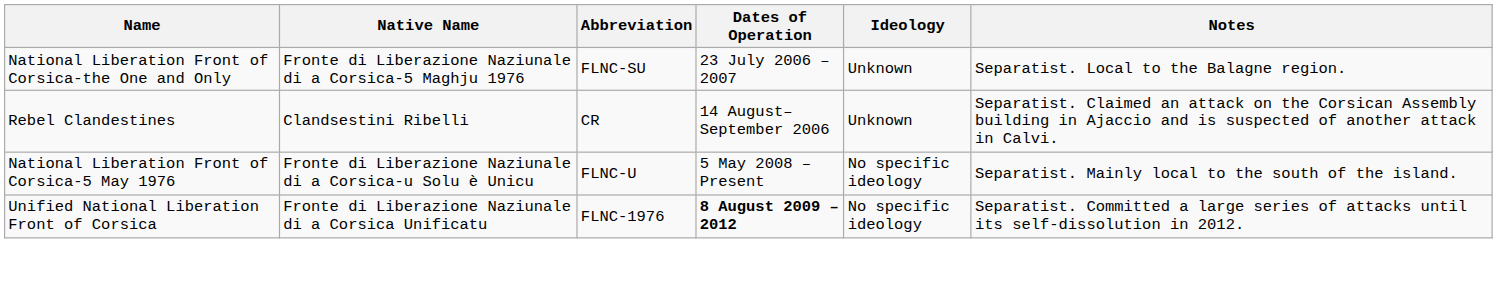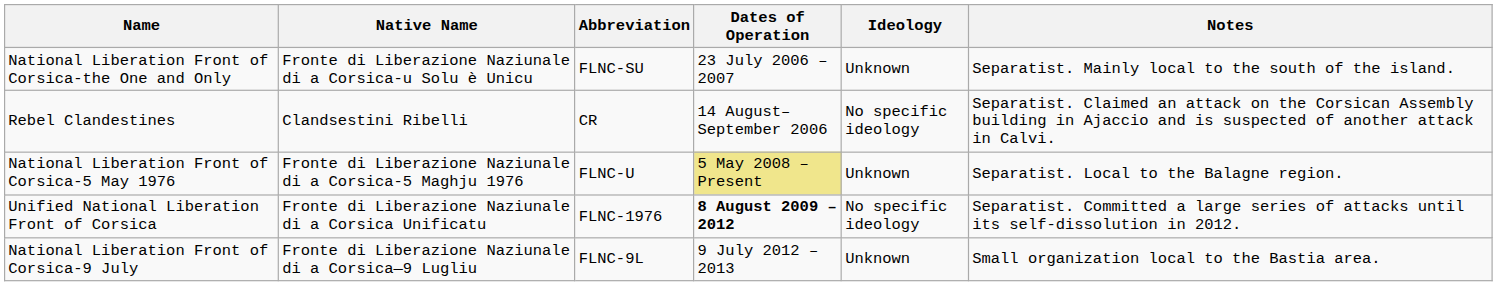National Liberation Front of Corsica-the One and Only | Native Name: Fronte di Liberazione Naziunale di a Corsica-5 Maghju 1976 -> Fronte di Liberazione Naziunale di a Corsica-u Solu è Unicu
National Liberation Front of Corsica-the One and Only | Notes: Separatist. Local to the Balagne region. -> Separatist. Mainly local to the south of the island.
Rebel Clandestines | Ideology: Unknown -> No specific ideology
National Liberation Front of Corsica-5 May 1976 | Native Name: Fronte di Liberazione Naziunale di a Corsica-u Solu è Unicu -> Fronte di Liberazione Naziunale di a Corsica-5 Maghju 1976
National Liberation Front of Corsica-5 May 1976 | Dates of Operation: no background -> khaki background
National Liberation Front of Corsica-5 May 1976 | Ideology: No specific ideology -> Unknown
National Liberation Front of Corsica-5 May 1976 | Notes: Separatist. Mainly local to the south of the island. -> Separatist. Local to the Balagne region.
+ row: National Liberation Front of Corsica-9 July | Fronte di Liberazione Naziunale di a Corsica—9 Lugliu | FLNC-9L | 9 July 2012 – 2013 | Unknown | Small organization local to the Bastia area.
